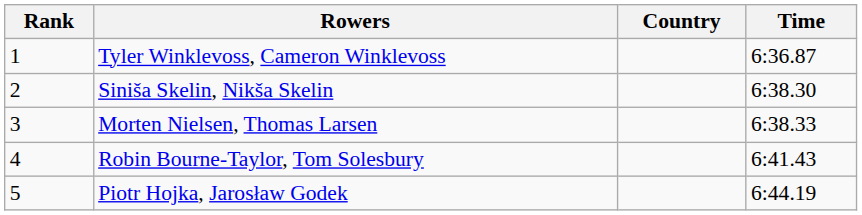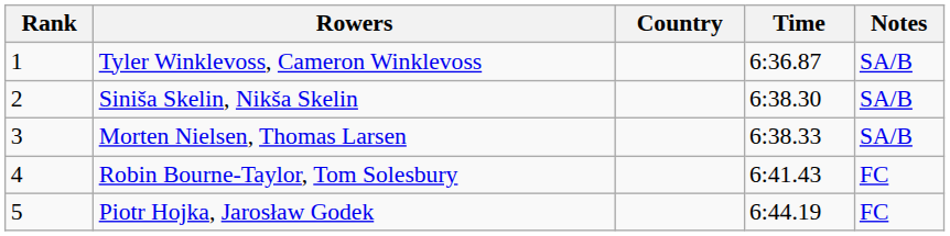+ column: Notes | SA/B | SA/B | SA/B | FC | FC
